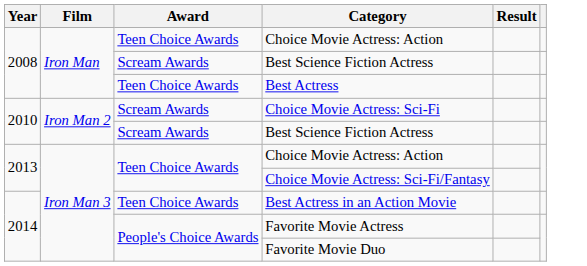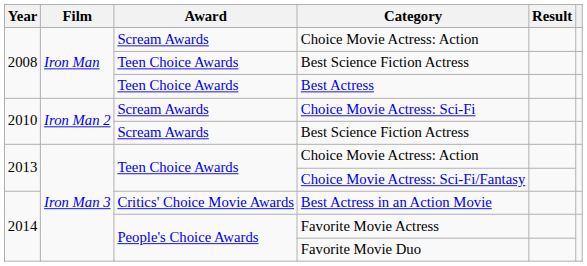2008 / Choice Movie Actress: Action | Award: Teen Choice Awards -> Scream Awards
2008 / Best Science Fiction Actress | Award: Scream Awards -> Teen Choice Awards
Best Actress in an Action Movie | Award: Teen Choice Awards -> Critics' Choice Movie Awards
